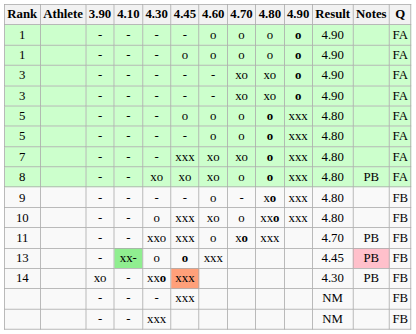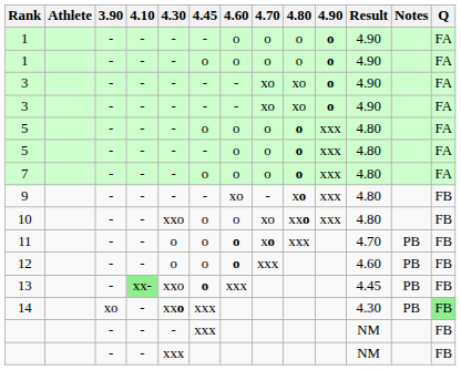7 | 4.45: xxx -> o
7 | 4.60: xo -> o
7 | 4.70: xo -> o
- row: 8 | - | - | xo | xo | xo | o | o | xxx | 4.80 | PB | FA
9 | 4.60: o -> xo
10 | 4.30: o -> xxo
10 | 4.45: xxx -> o
10 | 4.60: xo -> o
10 | 4.70: o -> xo
11 | 4.30: xxo -> o
11 | 4.45: xxx -> o
11 | 4.60: normal -> bold
+ row: 12 | - | - | o | o | o | xxx | 4.60 | PB | FB
13 | 4.30: o -> xxo
13 | Notes: pink background -> no background
14 | 4.45: lightsalmon background -> no background
14 | Q: no background -> lightgreen background
